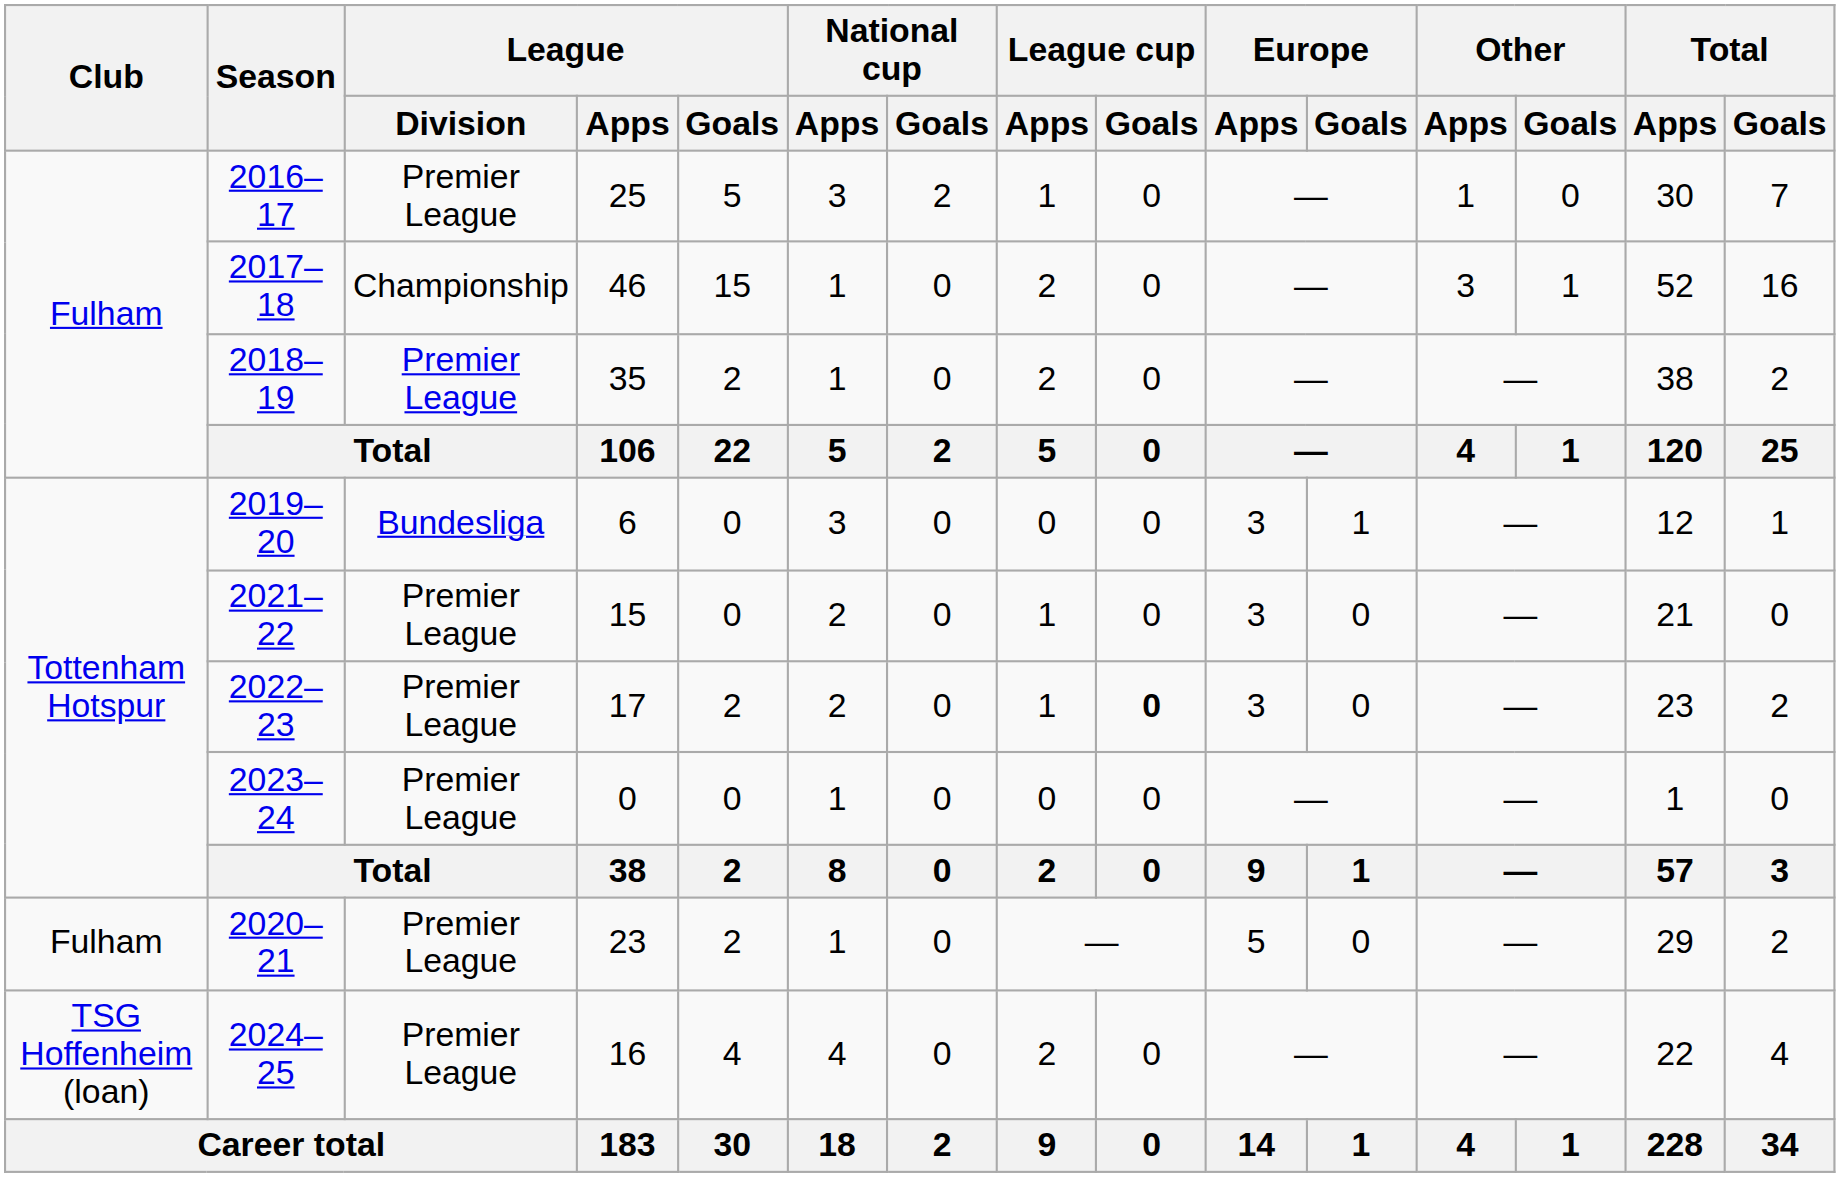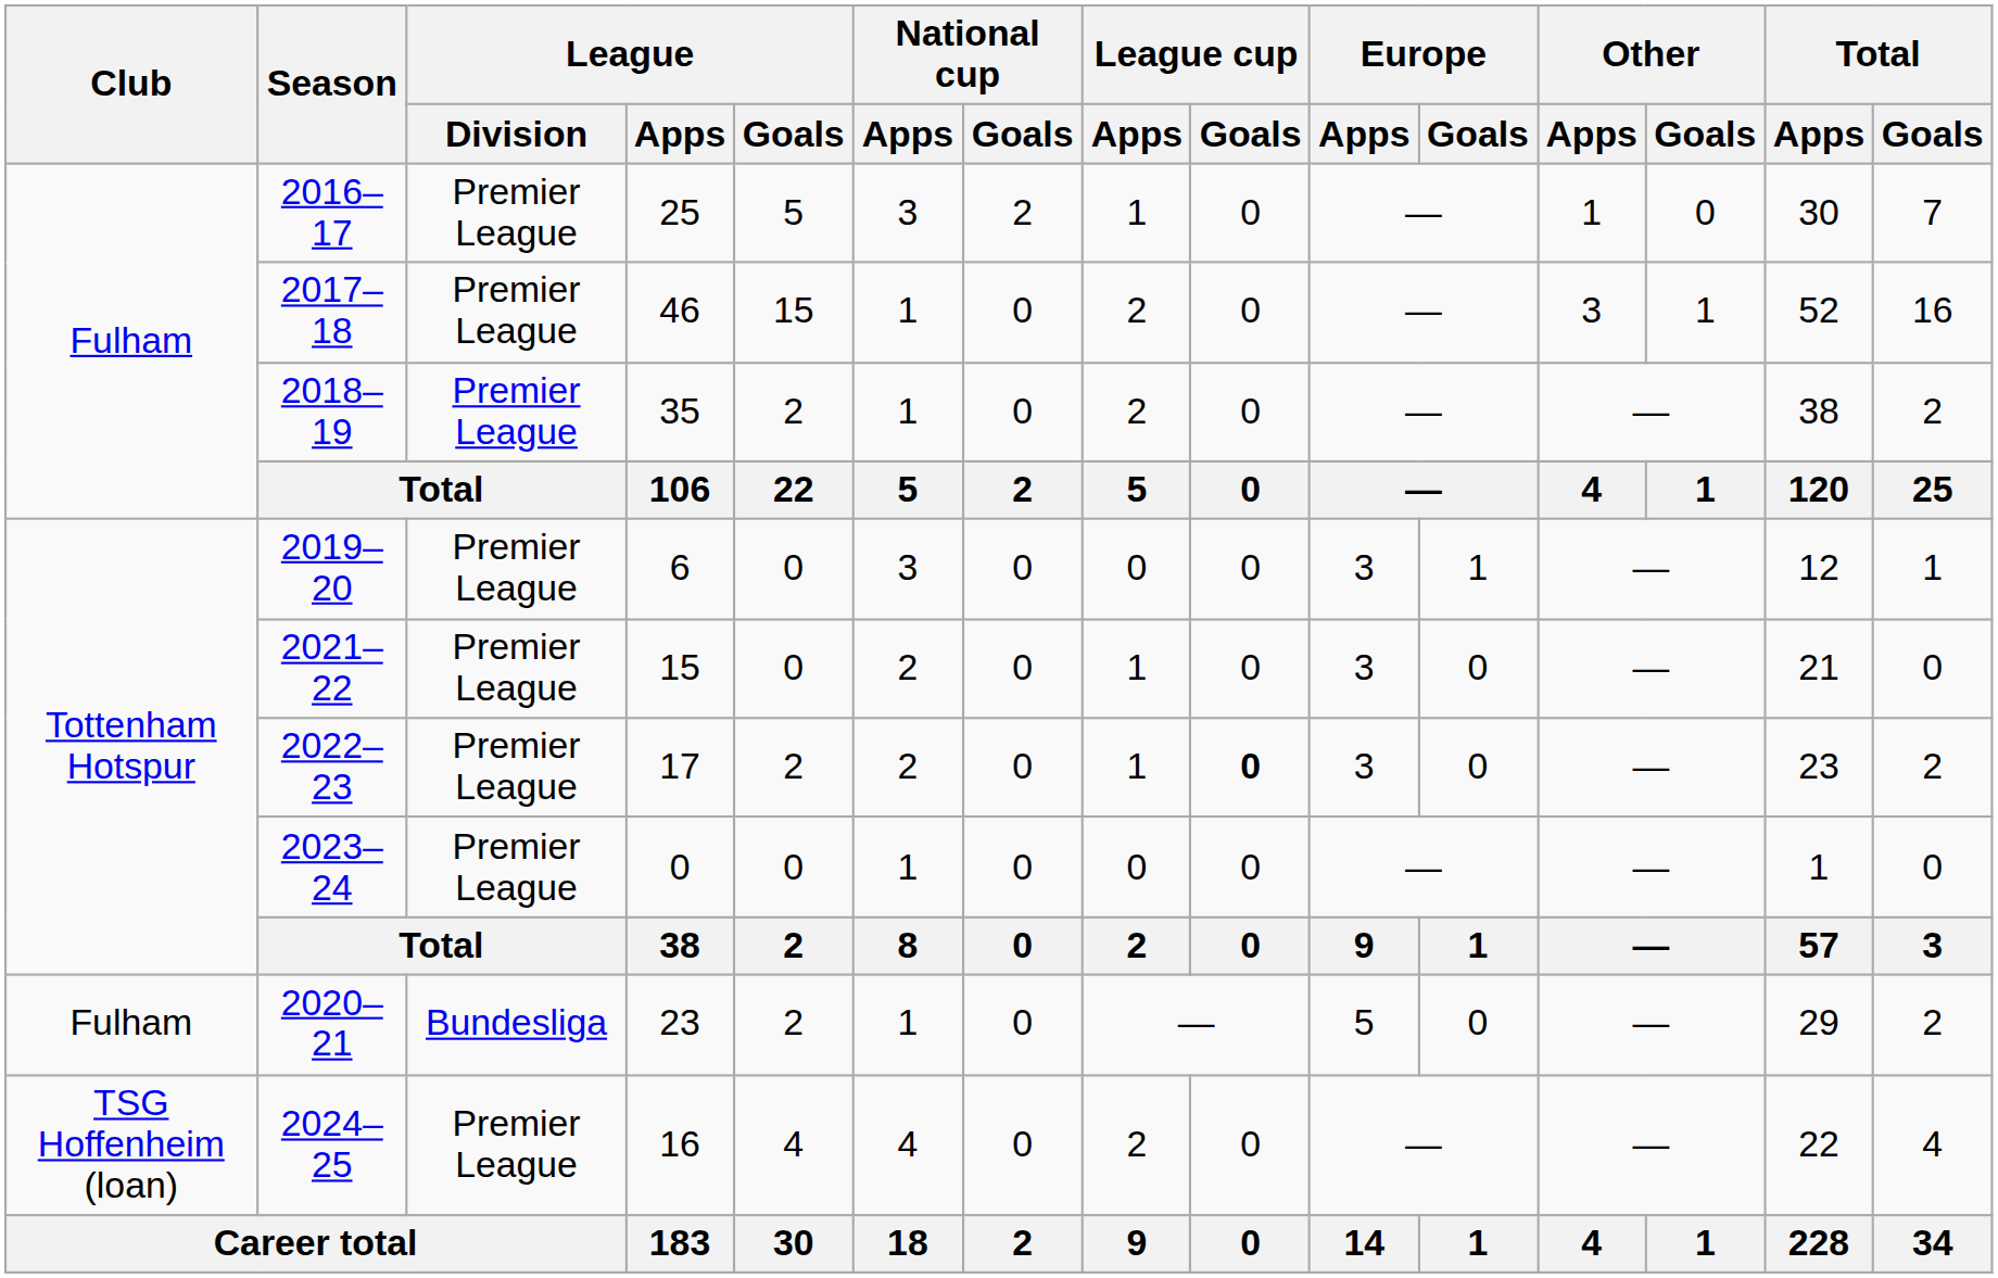2017–18 | League / Division: Championship -> Premier League
2019–20 | League / Division: Bundesliga -> Premier League
2020–21 | League / Division: Premier League -> Bundesliga
